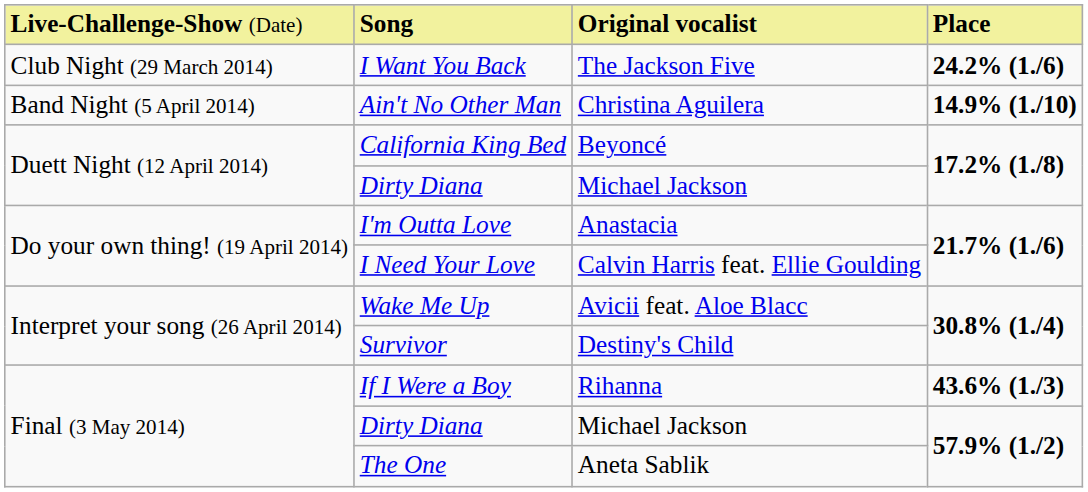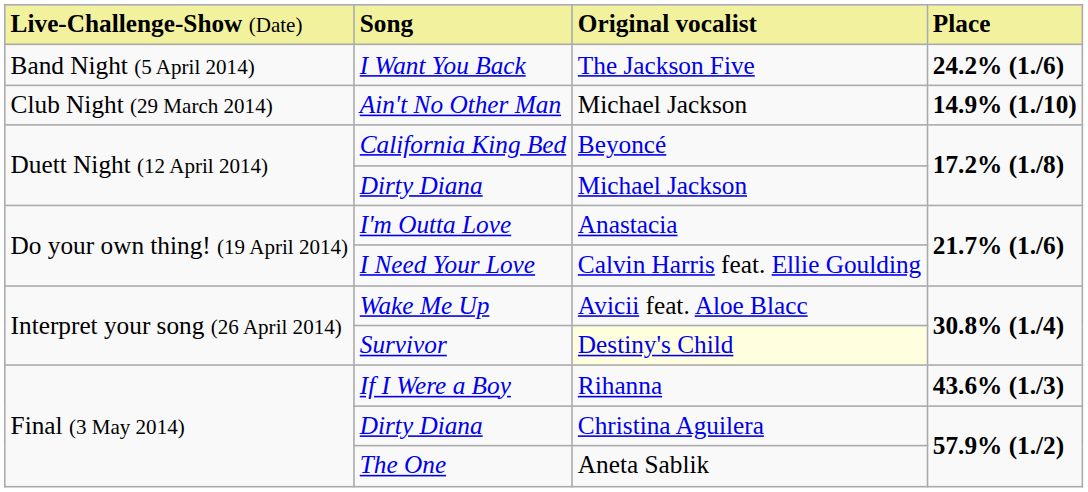I Want You Back | column 1: Club Night (29 March 2014) -> Band Night (5 April 2014)
Ain't No Other Man | column 1: Band Night (5 April 2014) -> Club Night (29 March 2014)
Ain't No Other Man | column 3: Christina Aguilera -> Michael Jackson
Survivor | column 3: no background -> lightyellow background
Dirty Diana / 57.9% (1./2) | column 3: Michael Jackson -> Christina Aguilera
